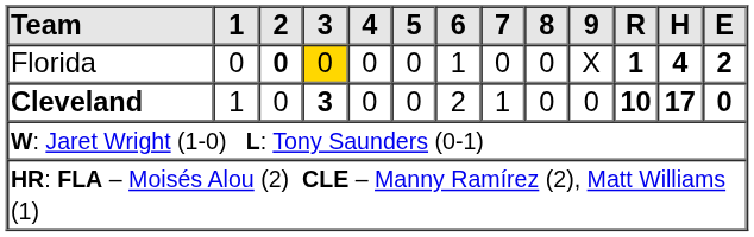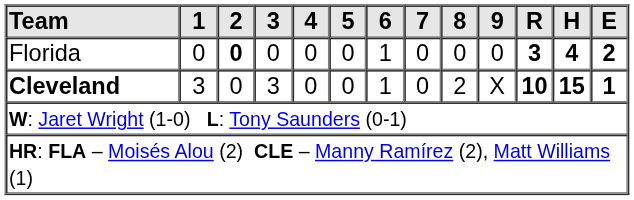Florida | 3: gold background -> no background
Florida | 9: X -> 0
Florida | R: 1 -> 3
Cleveland | 1: 1 -> 3
Cleveland | 3: bold -> normal
Cleveland | 6: 2 -> 1
Cleveland | 7: 1 -> 0
Cleveland | 8: 0 -> 2
Cleveland | 9: 0 -> X
Cleveland | H: 17 -> 15
Cleveland | E: 0 -> 1
